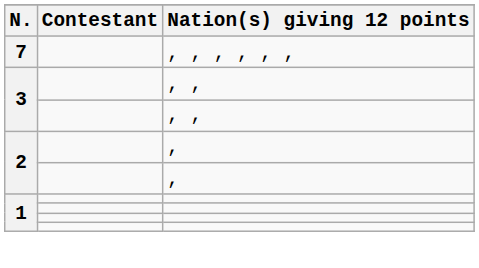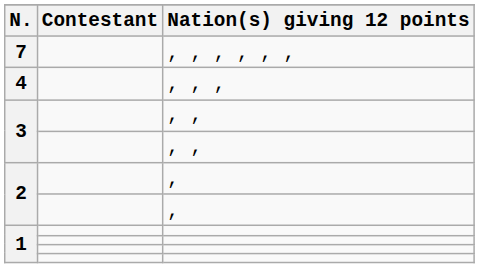+ row: 4 | , , ,
